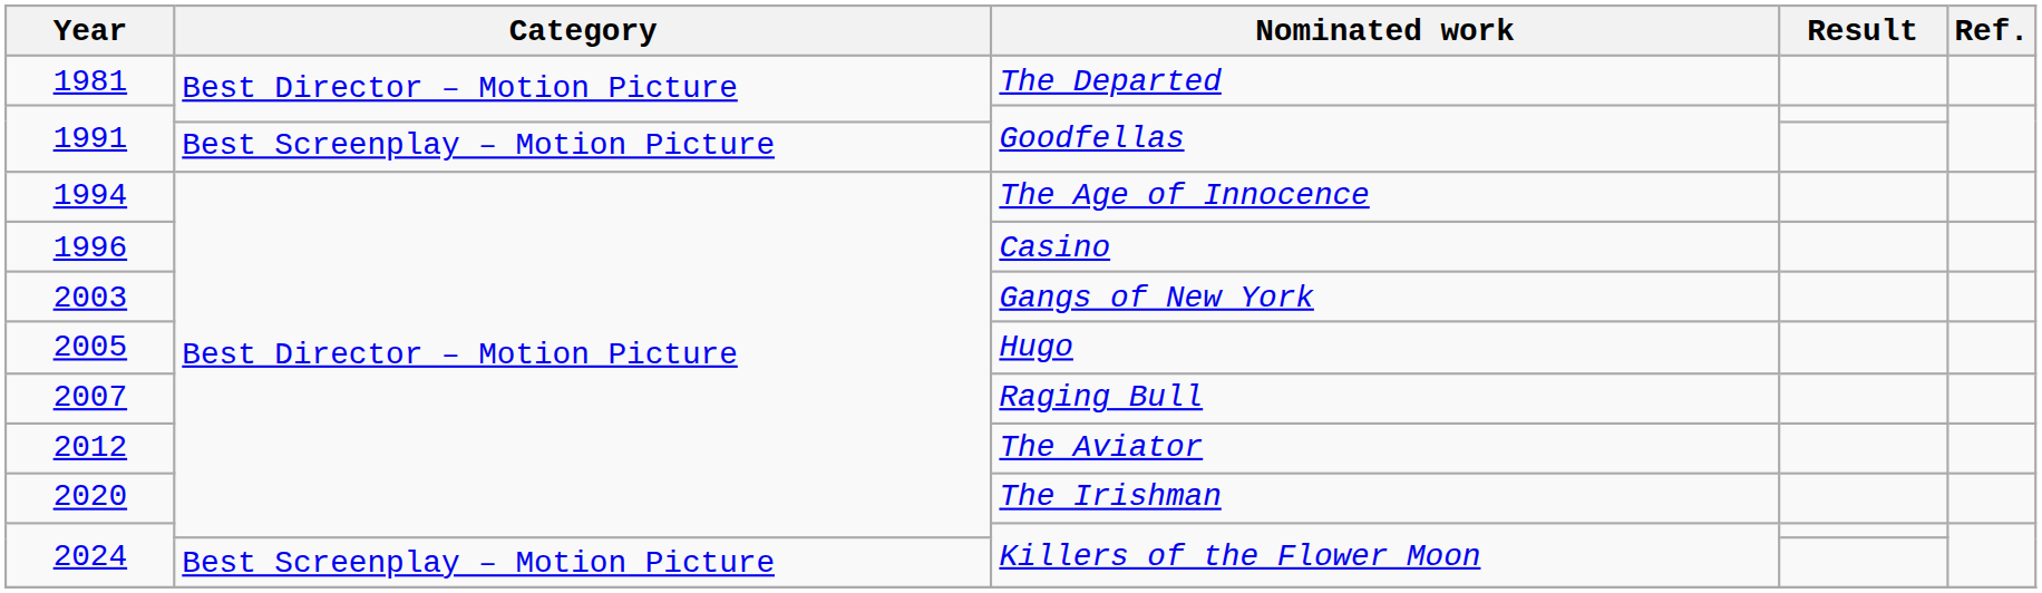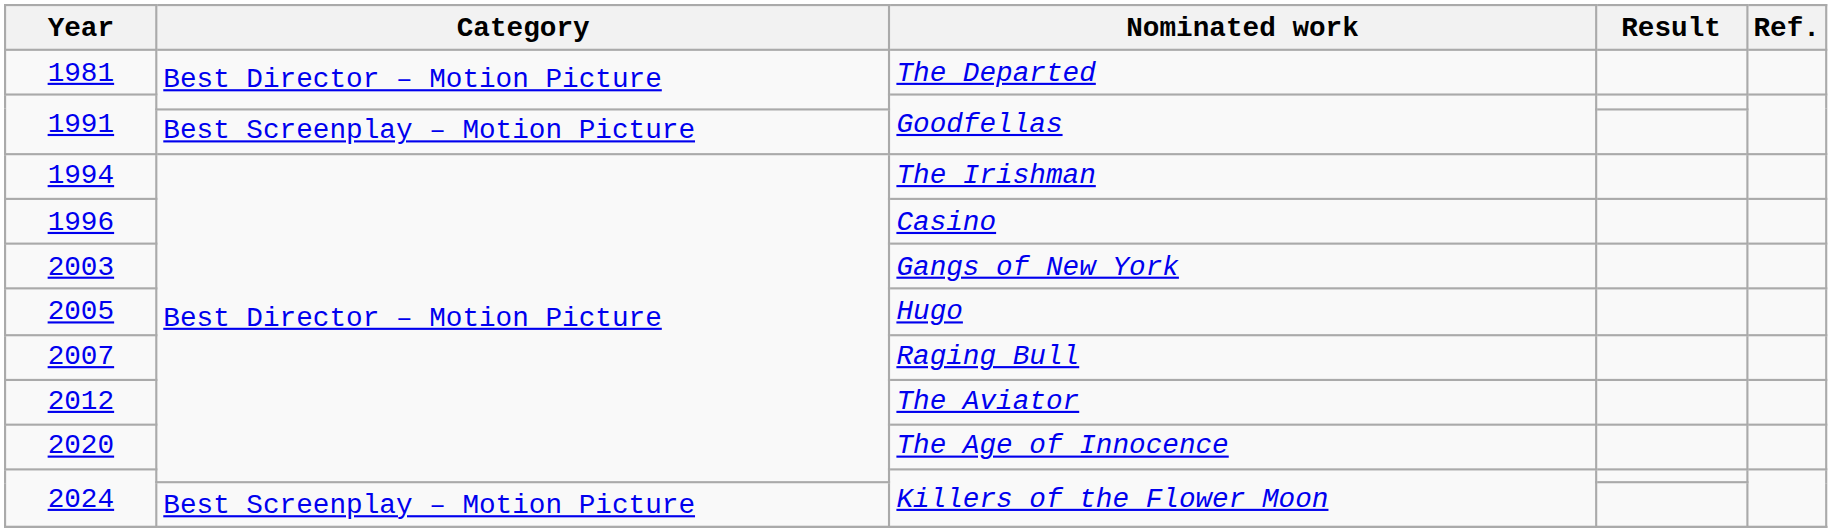1994 | Nominated work: The Age of Innocence -> The Irishman
2020 | Nominated work: The Irishman -> The Age of Innocence
